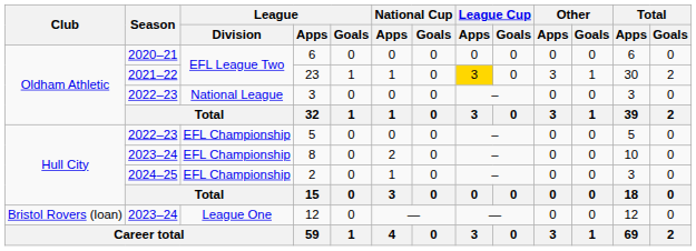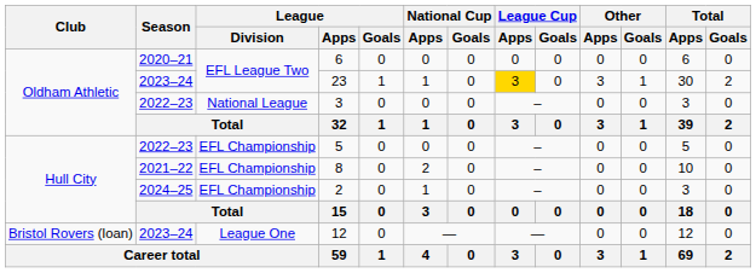23 | Season: 2021–22 -> 2023–24
8 | Season: 2023–24 -> 2021–22
